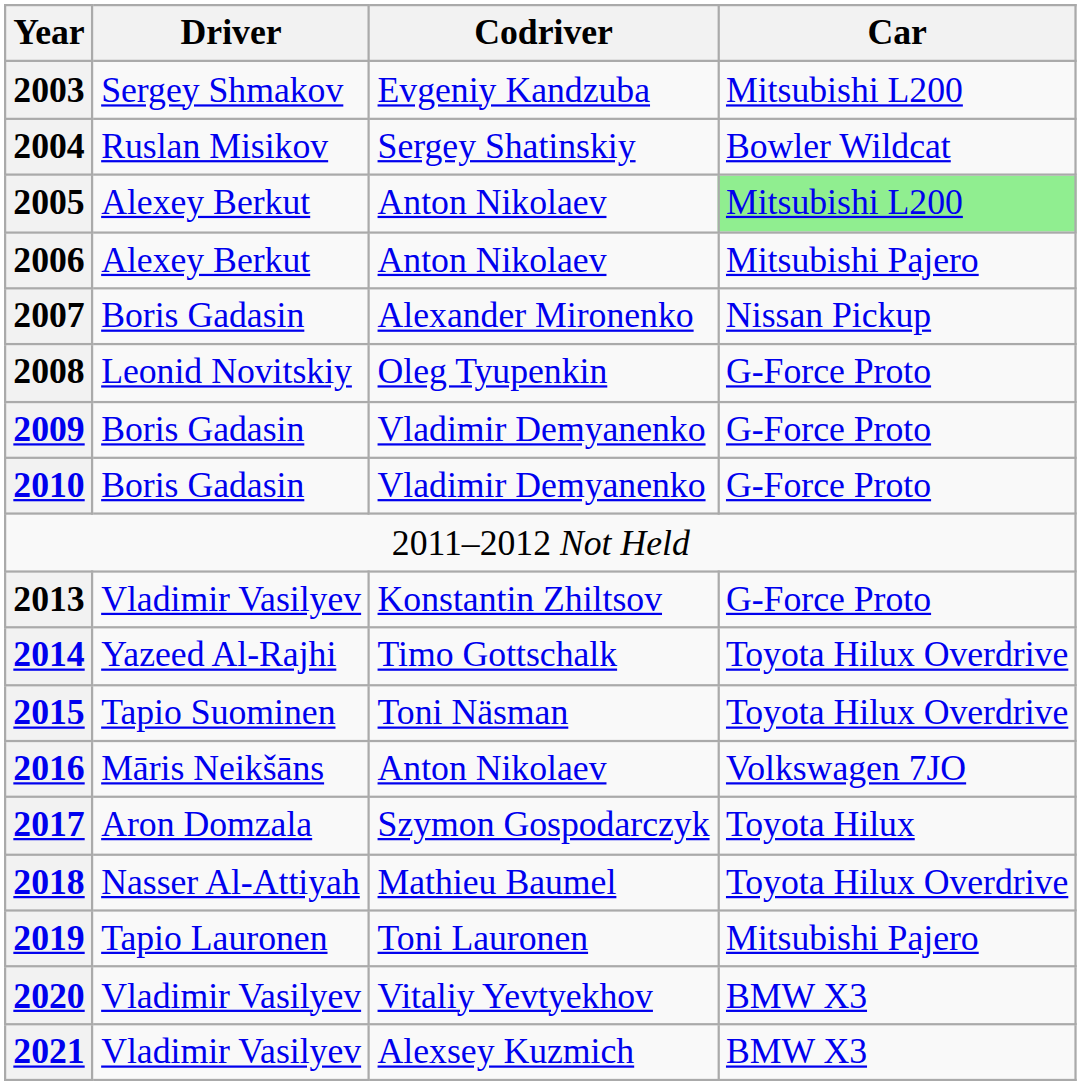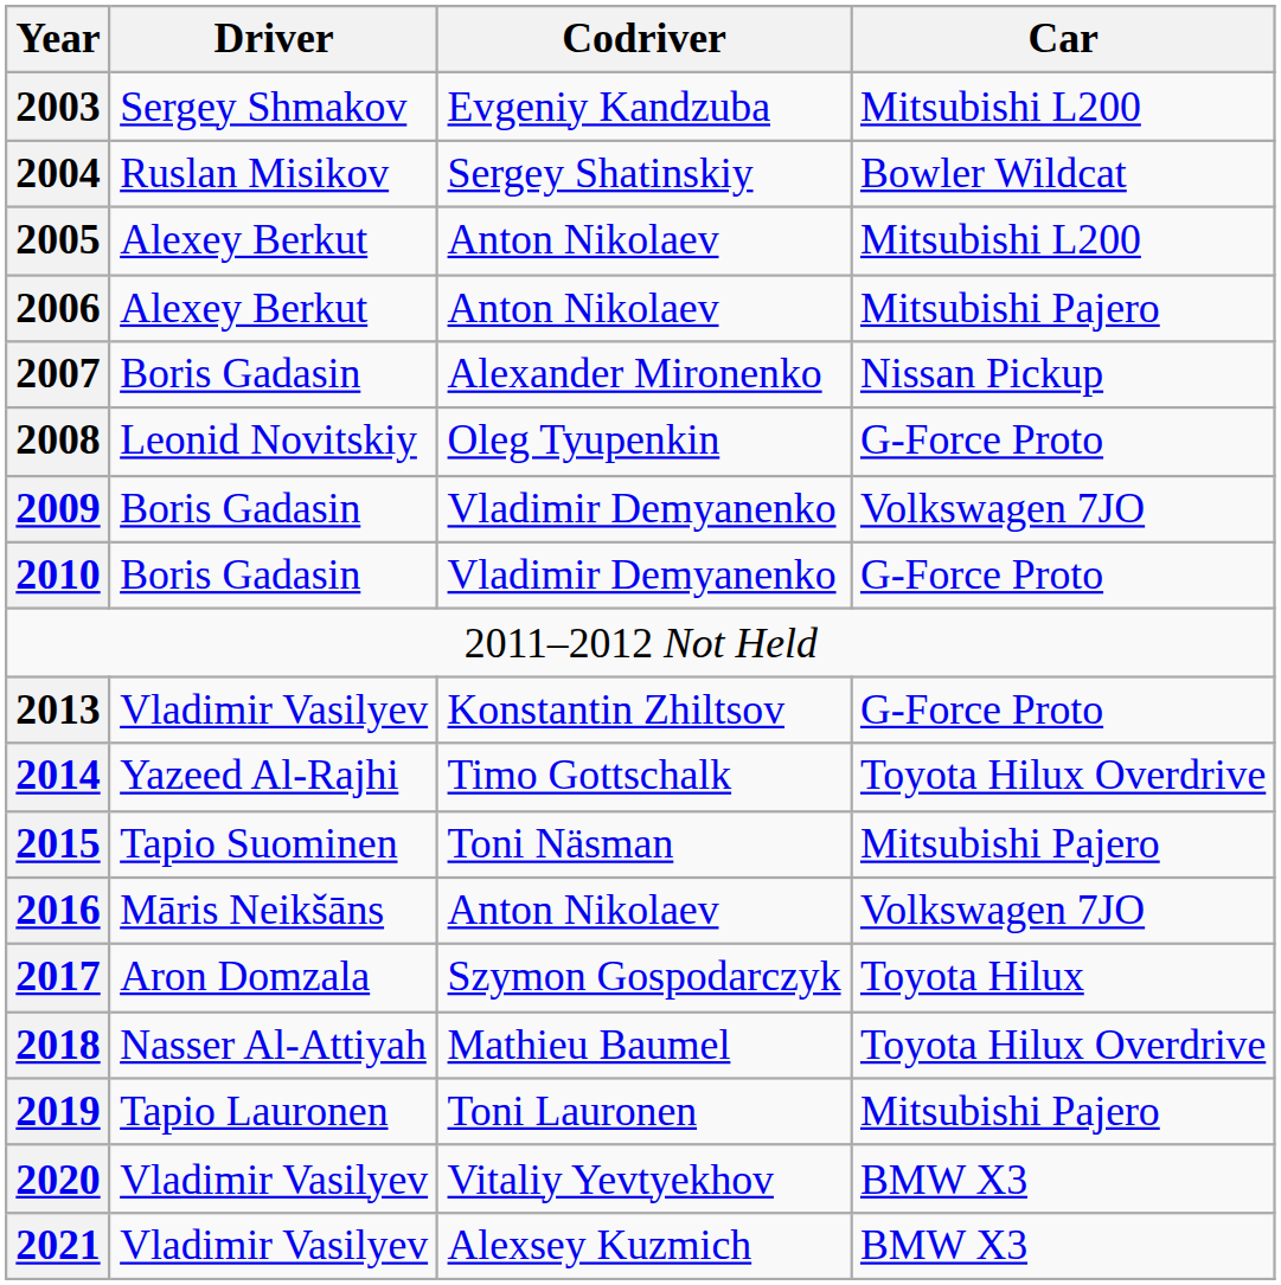2005 | Car: lightgreen background -> no background
2009 | Car: G-Force Proto -> Volkswagen 7JO
2015 | Car: Toyota Hilux Overdrive -> Mitsubishi Pajero
